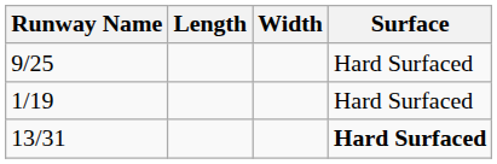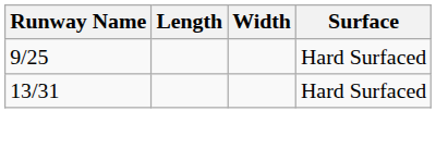- row: 1/19 | Hard Surfaced
13/31 | Surface: bold -> normal
